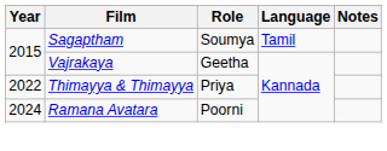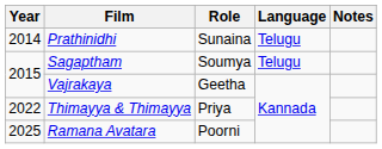+ row: 2014 | Prathinidhi | Sunaina | Telugu
Sagaptham | Language: Tamil -> Telugu
Ramana Avatara | Year: 2024 -> 2025
